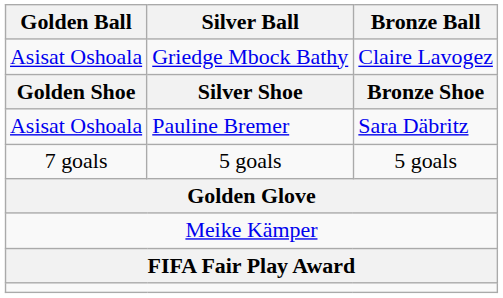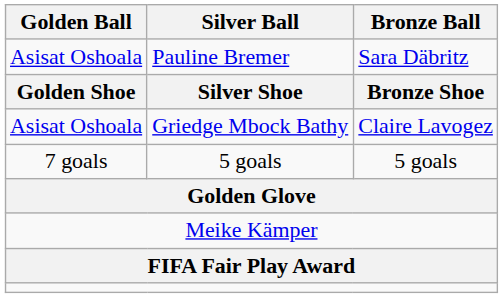rows swapped: Griedge Mbock Bathy <-> Pauline Bremer
